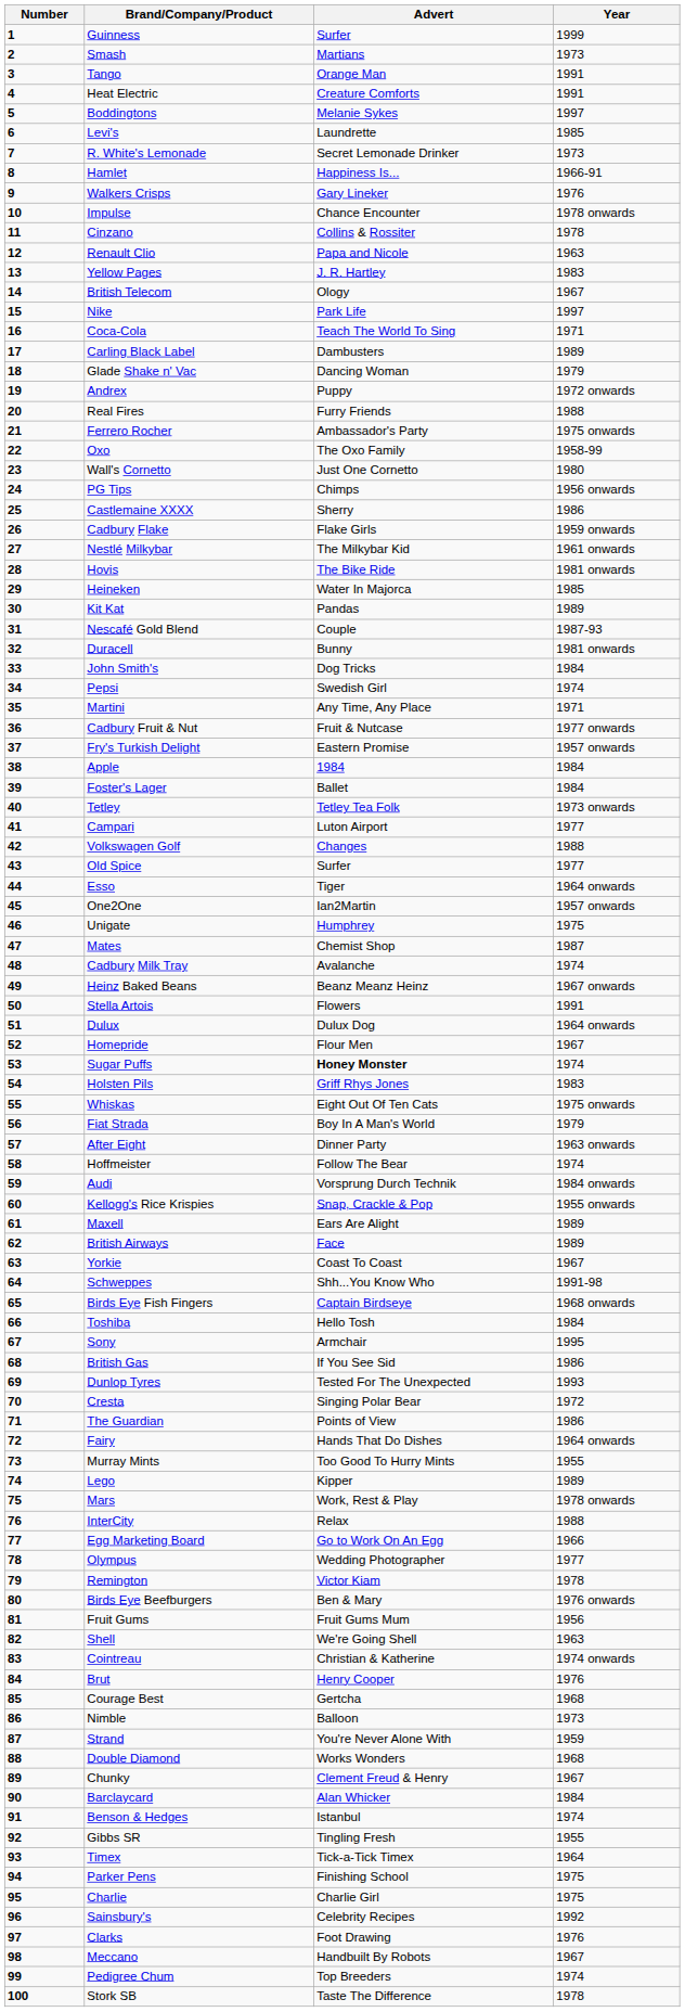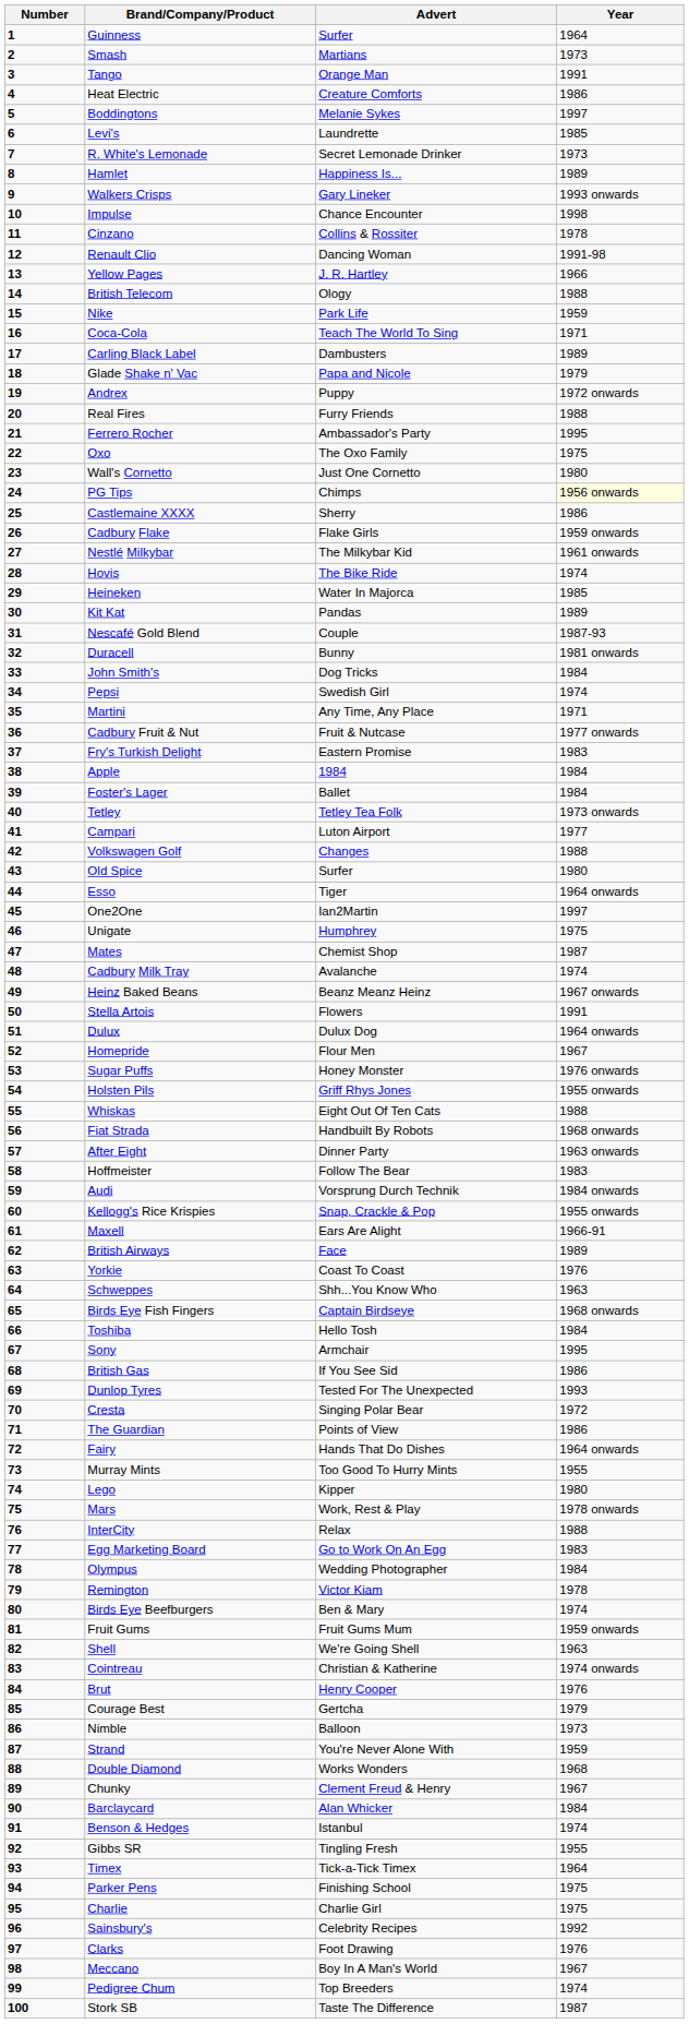Guinness | Year: 1999 -> 1964
Heat Electric | Year: 1991 -> 1986
Hamlet | Year: 1966-91 -> 1989
Walkers Crisps | Year: 1976 -> 1993 onwards
Impulse | Year: 1978 onwards -> 1998
Renault Clio | Advert: Papa and Nicole -> Dancing Woman
Renault Clio | Year: 1963 -> 1991-98
Yellow Pages | Year: 1983 -> 1966
British Telecom | Year: 1967 -> 1988
Nike | Year: 1997 -> 1959
Glade Shake n' Vac | Advert: Dancing Woman -> Papa and Nicole
Ferrero Rocher | Year: 1975 onwards -> 1995
Oxo | Year: 1958-99 -> 1975
PG Tips | Year: no background -> lightyellow background
Hovis | Year: 1981 onwards -> 1974
Fry's Turkish Delight | Year: 1957 onwards -> 1983
Old Spice | Year: 1977 -> 1980
One2One | Year: 1957 onwards -> 1997
Sugar Puffs | Advert: bold -> normal
Sugar Puffs | Year: 1974 -> 1976 onwards
Holsten Pils | Year: 1983 -> 1955 onwards
Whiskas | Year: 1975 onwards -> 1988
Fiat Strada | Advert: Boy In A Man's World -> Handbuilt By Robots
Fiat Strada | Year: 1979 -> 1968 onwards
Hoffmeister | Year: 1974 -> 1983
Maxell | Year: 1989 -> 1966-91
Yorkie | Year: 1967 -> 1976
Schweppes | Year: 1991-98 -> 1963
Lego | Year: 1989 -> 1980
Egg Marketing Board | Year: 1966 -> 1983
Olympus | Year: 1977 -> 1984
Birds Eye Beefburgers | Year: 1976 onwards -> 1974
Fruit Gums | Year: 1956 -> 1959 onwards
Courage Best | Year: 1968 -> 1979
Meccano | Advert: Handbuilt By Robots -> Boy In A Man's World
Stork SB | Year: 1978 -> 1987
